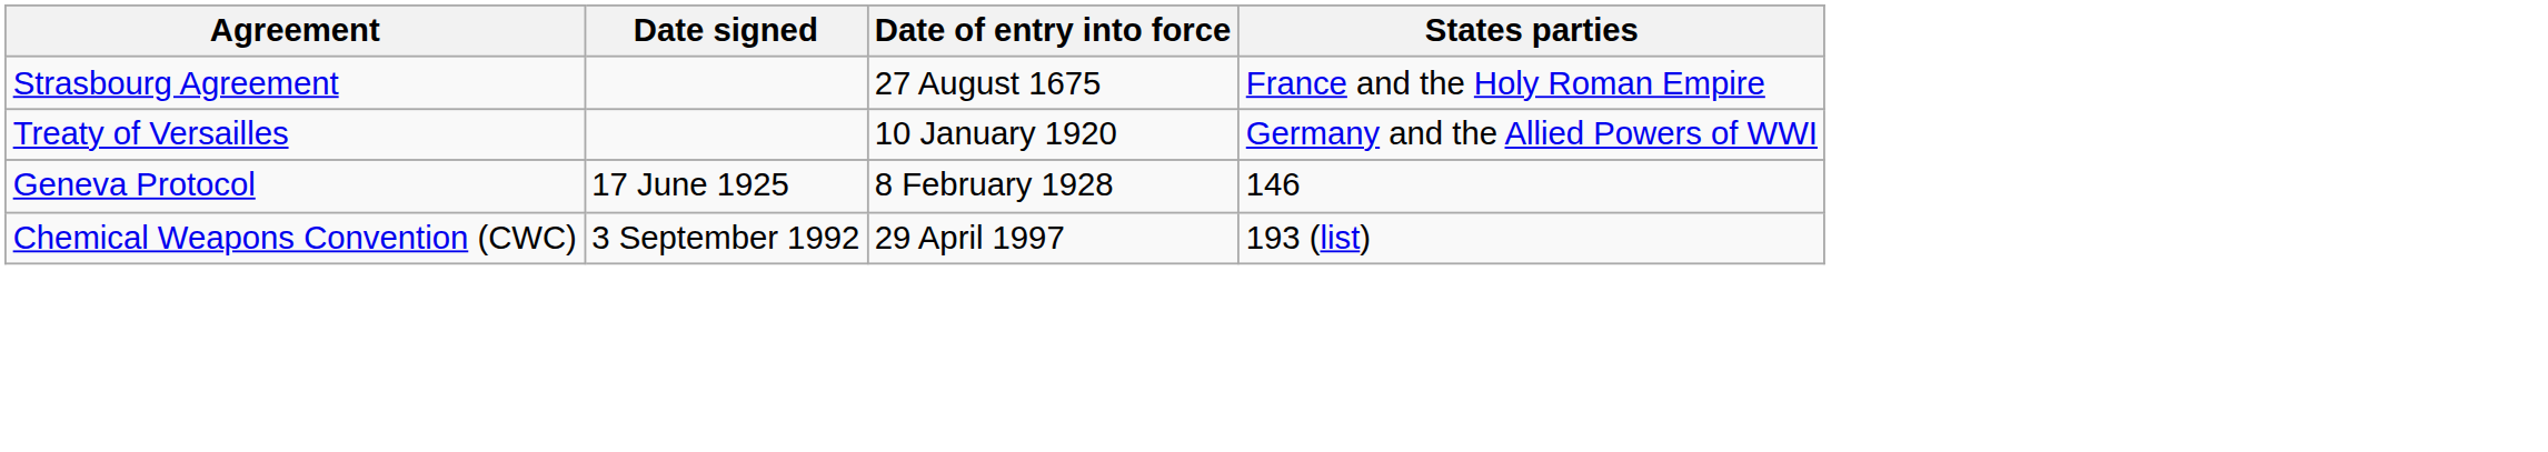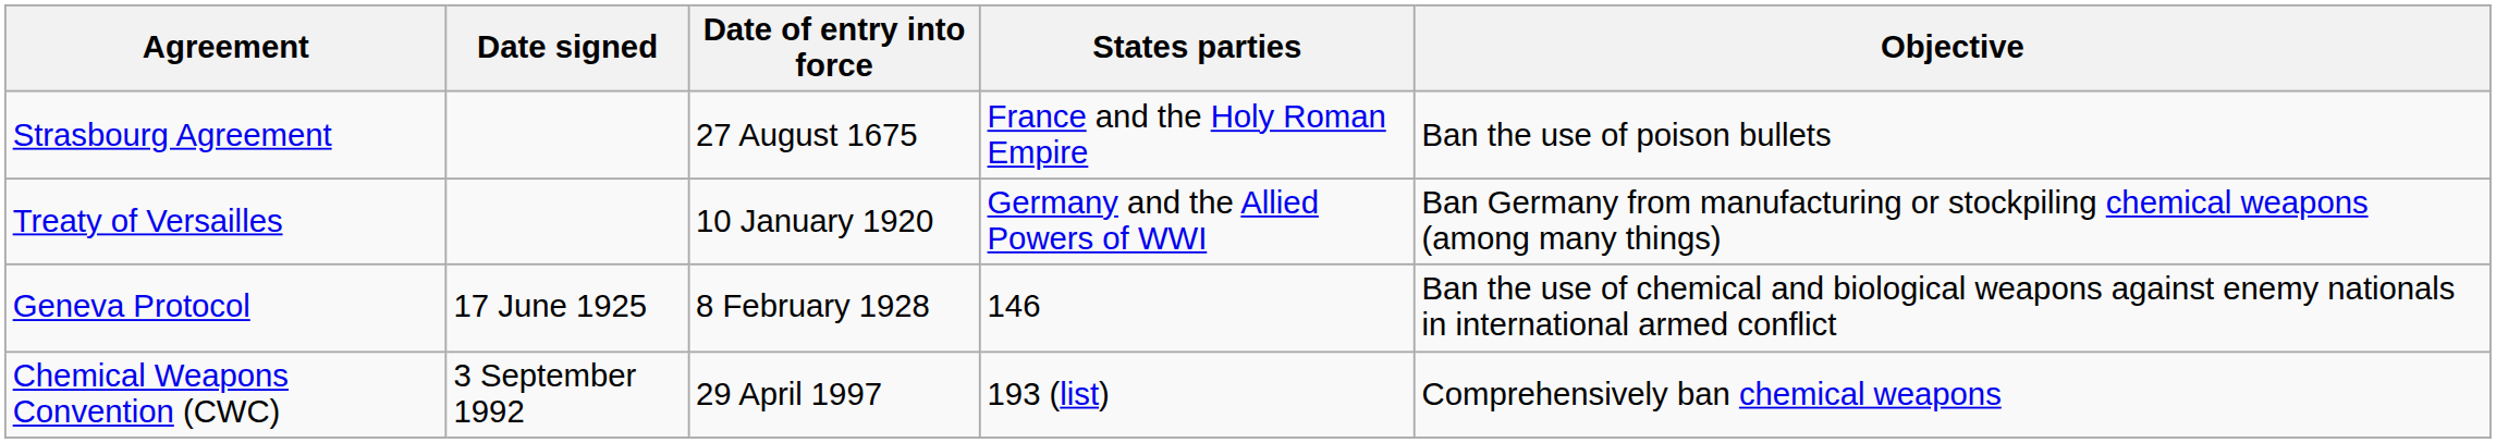+ column: Objective | Ban the use of poison bullets | Ban Germany from manufacturing or stockpiling chemical weapons (among many things) | Ban the use of chemical and biological weapons against enemy nationals in international armed conflict | Comprehensively ban chemical weapons
